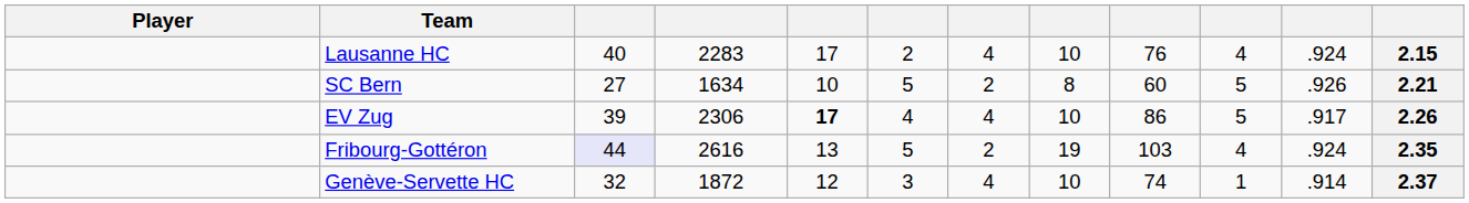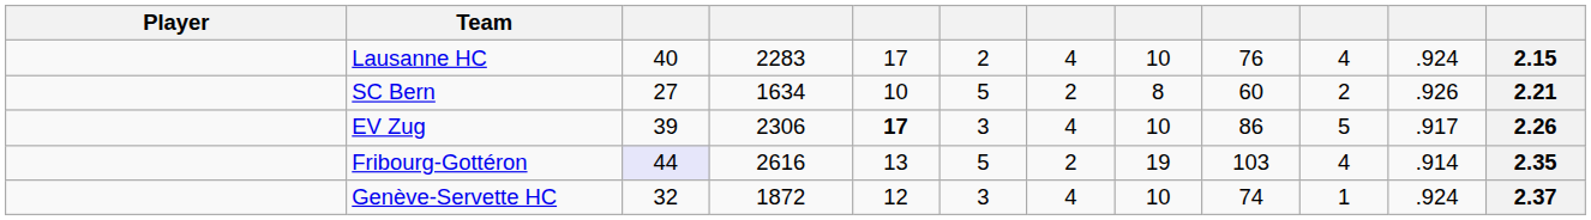SC Bern | column 10: 5 -> 2
EV Zug | column 6: 4 -> 3
Fribourg-Gottéron | column 11: .924 -> .914
Genève-Servette HC | column 11: .914 -> .924
